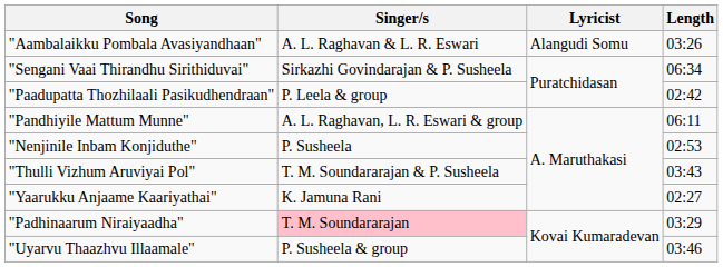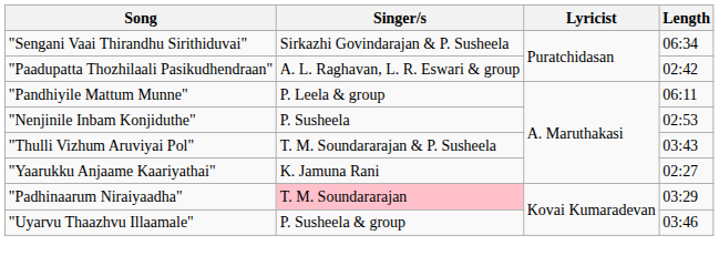- row: "Aambalaikku Pombala Avasiyandhaan" | A. L. Raghavan & L. R. Eswari | Alangudi Somu | 03:26
"Paadupatta Thozhilaali Pasikudhendraan" | Singer/s: P. Leela & group -> A. L. Raghavan, L. R. Eswari & group
"Pandhiyile Mattum Munne" | Singer/s: A. L. Raghavan, L. R. Eswari & group -> P. Leela & group
